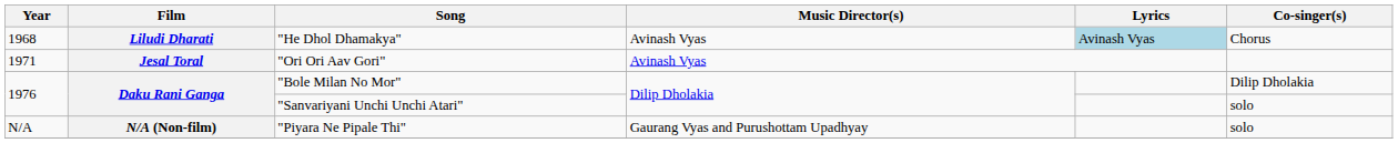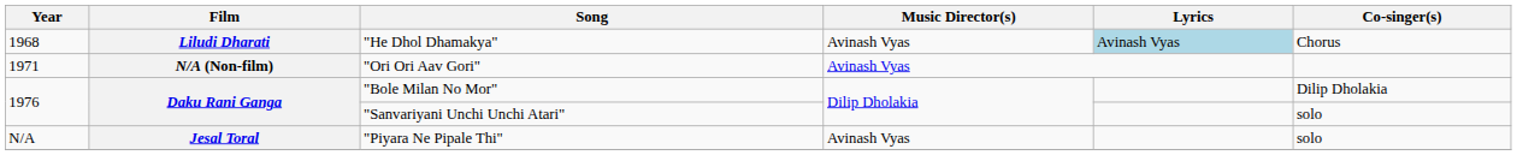"Ori Ori Aav Gori" | Film: Jesal Toral -> N/A (Non-film)
"Piyara Ne Pipale Thi" | Film: N/A (Non-film) -> Jesal Toral
"Piyara Ne Pipale Thi" | Music Director(s): Gaurang Vyas and Purushottam Upadhyay -> Avinash Vyas
